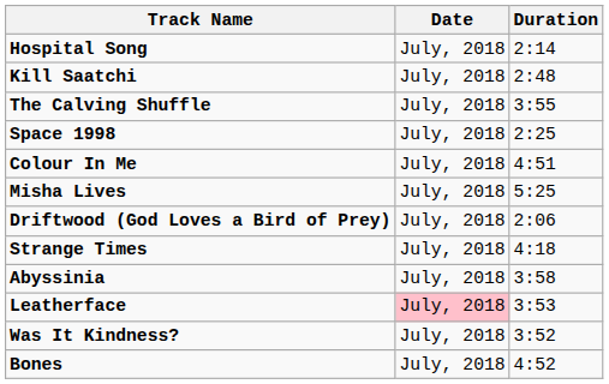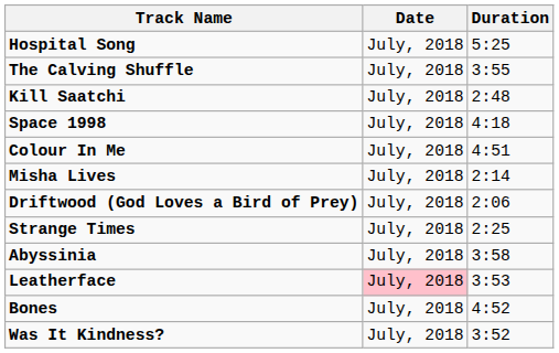Hospital Song | Duration: 2:14 -> 5:25
rows swapped: The Calving Shuffle <-> Kill Saatchi
Space 1998 | Duration: 2:25 -> 4:18
Misha Lives | Duration: 5:25 -> 2:14
Strange Times | Duration: 4:18 -> 2:25
rows swapped: Was It Kindness? <-> Bones
